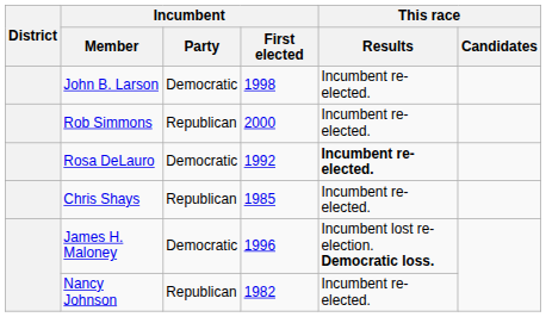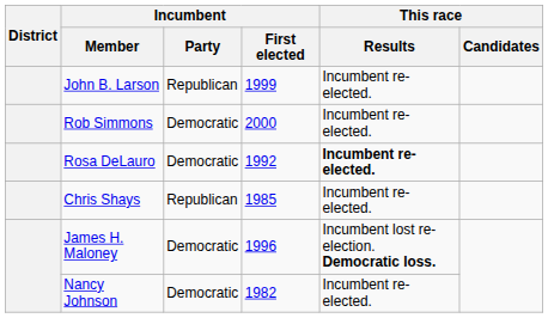John B. Larson | Incumbent / Party: Democratic -> Republican
John B. Larson | Incumbent / First elected: 1998 -> 1999
Rob Simmons | Incumbent / Party: Republican -> Democratic
Nancy Johnson | Incumbent / Party: Republican -> Democratic
